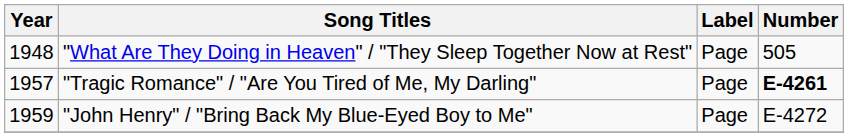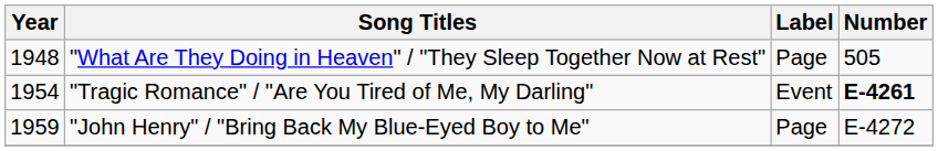"Tragic Romance" / "Are You Tired of Me, My Darling" | Year: 1957 -> 1954
"Tragic Romance" / "Are You Tired of Me, My Darling" | Label: Page -> Event
